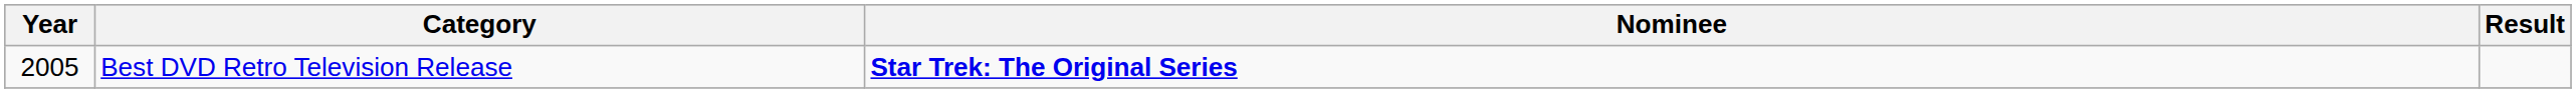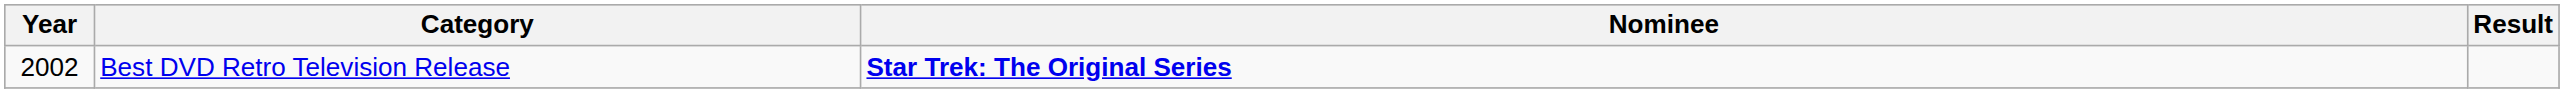Best DVD Retro Television Release | Year: 2005 -> 2002
